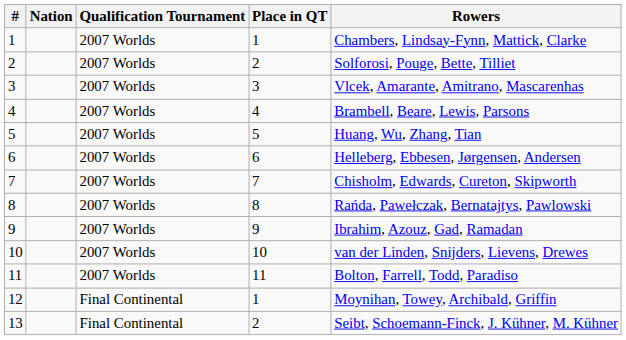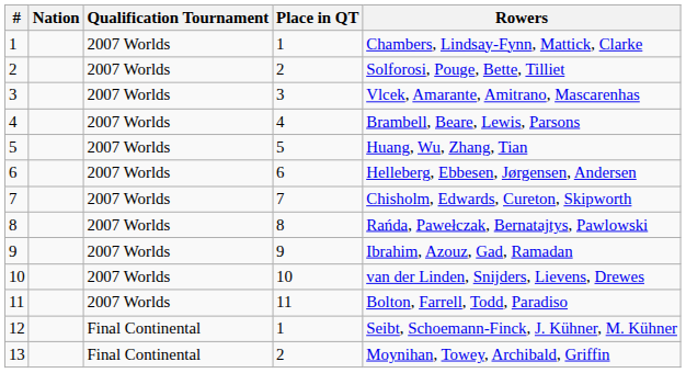12 | Rowers: Moynihan, Towey, Archibald, Griffin -> Seibt, Schoemann-Finck, J. Kühner, M. Kühner
13 | Rowers: Seibt, Schoemann-Finck, J. Kühner, M. Kühner -> Moynihan, Towey, Archibald, Griffin
